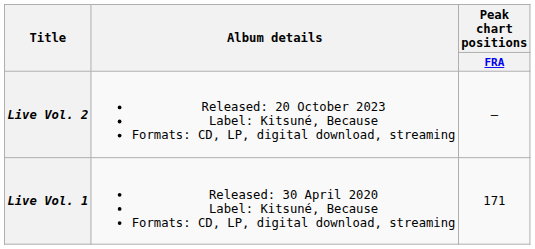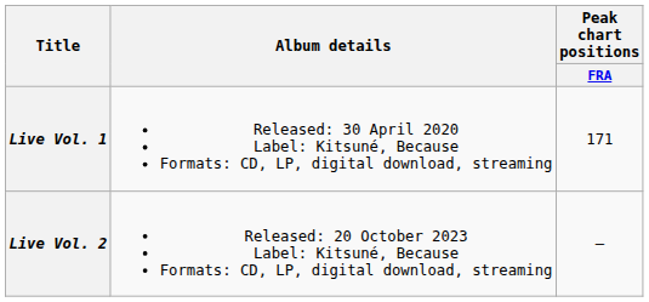rows swapped: Live Vol. 1 <-> Live Vol. 2
